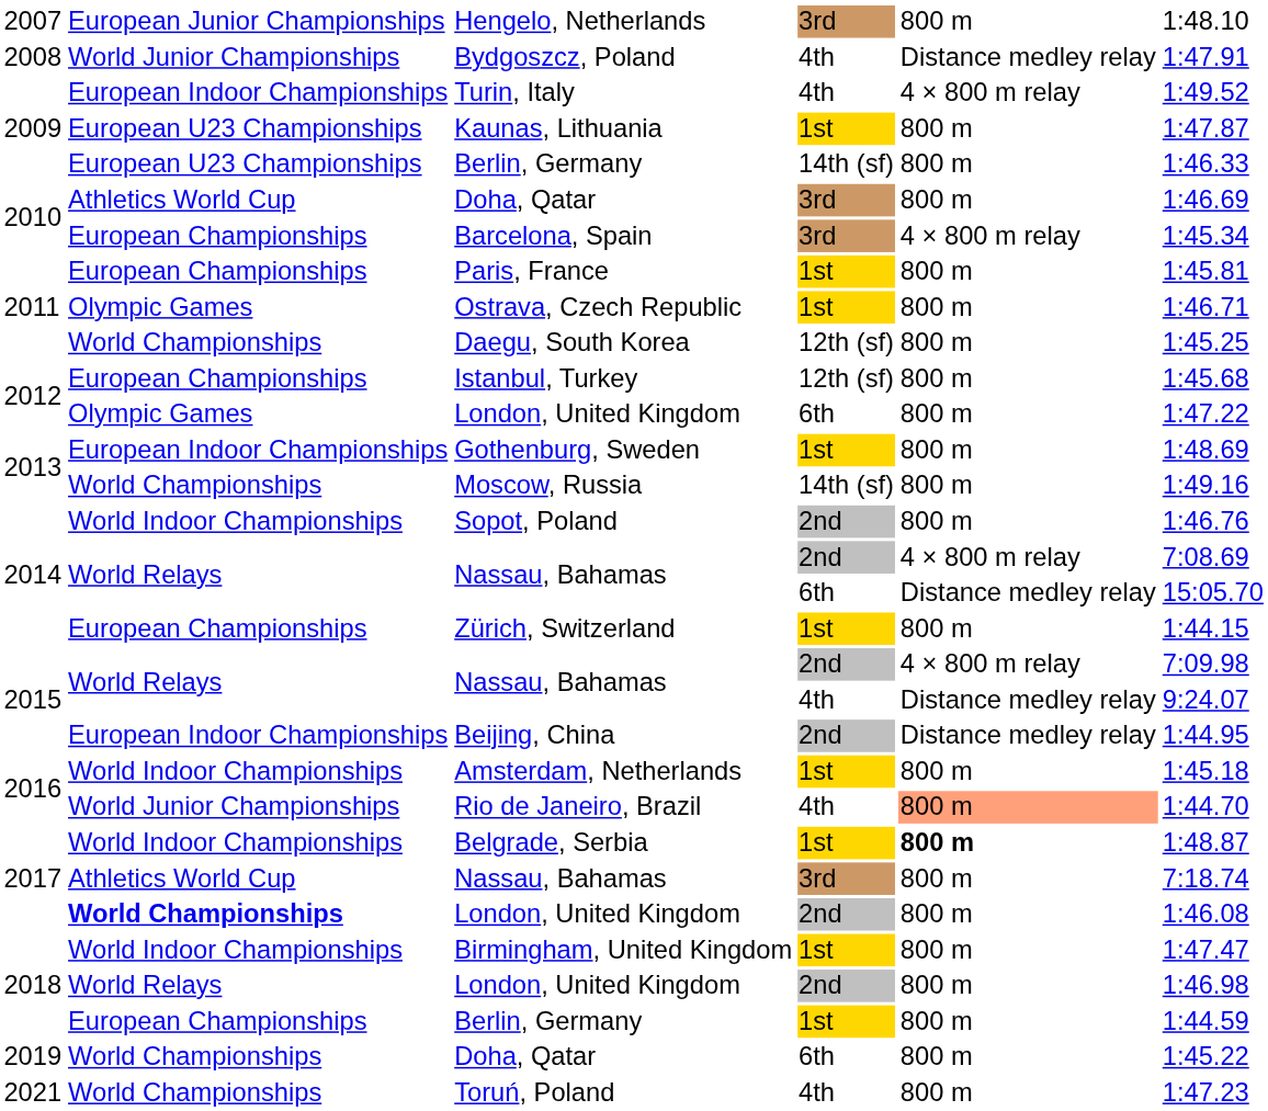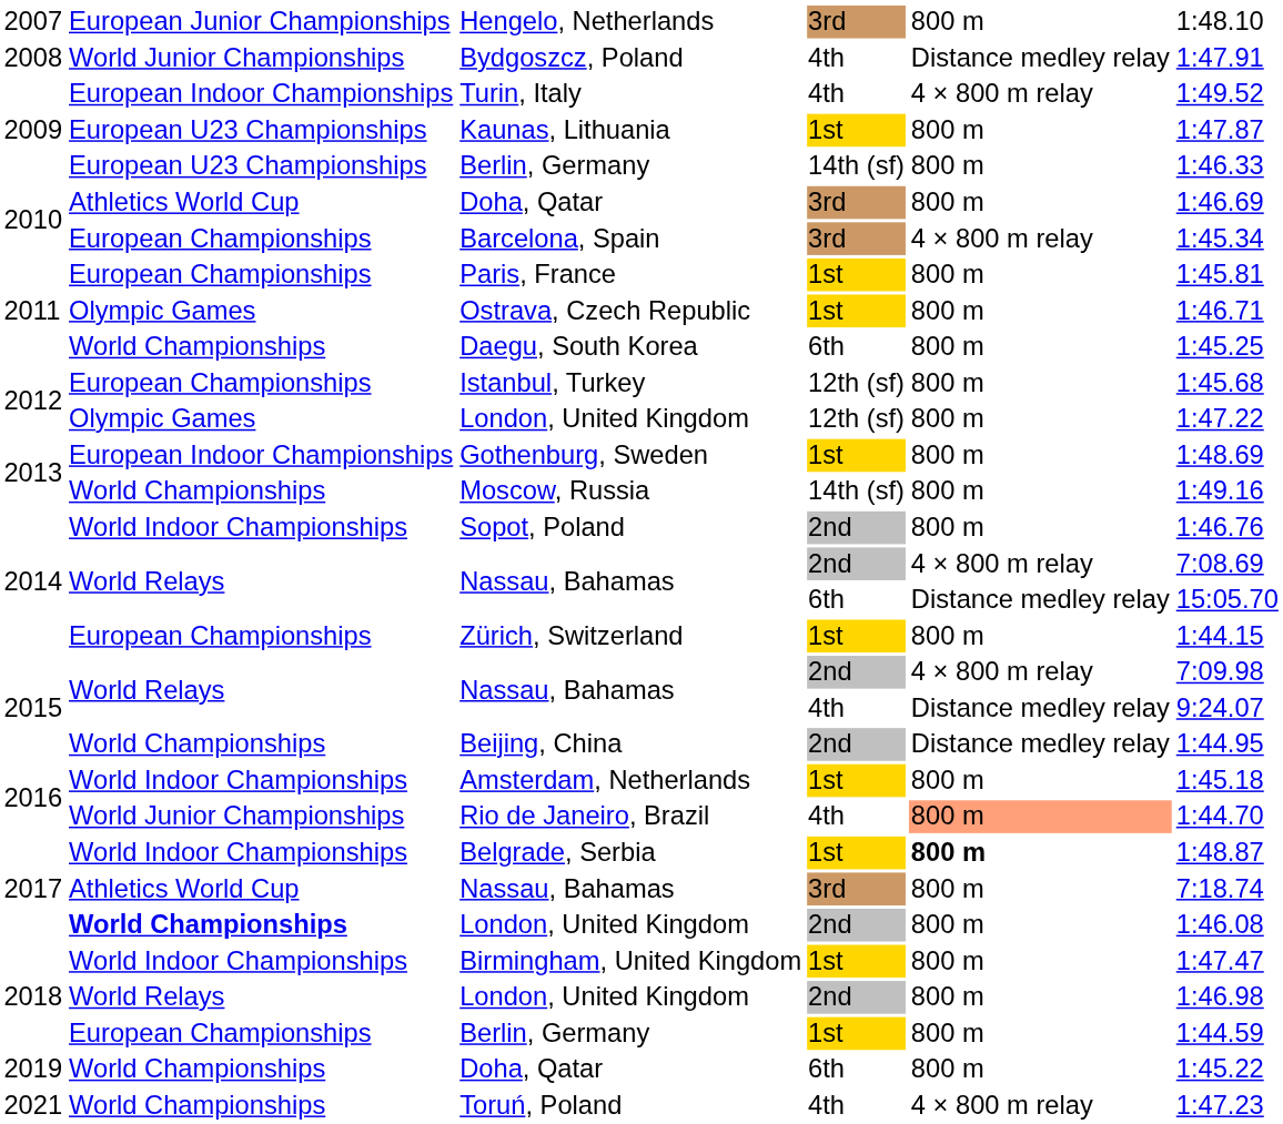Daegu, South Korea | column 4: 12th (sf) -> 6th
2012 / London, United Kingdom | column 4: 6th -> 12th (sf)
Beijing, China | column 2: European Indoor Championships -> World Championships
Toruń, Poland | column 5: 800 m -> 4 × 800 m relay
